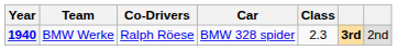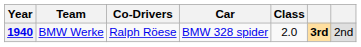1940 | Class: 2.3 -> 2.0
